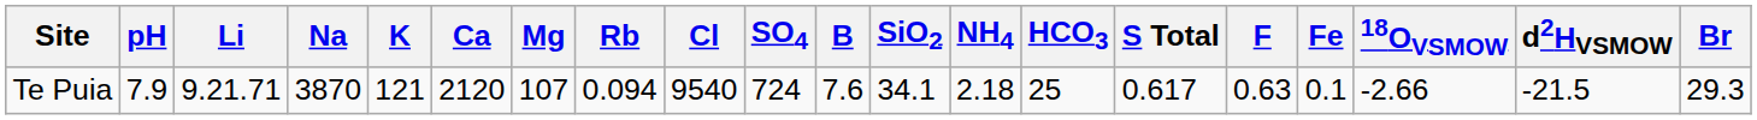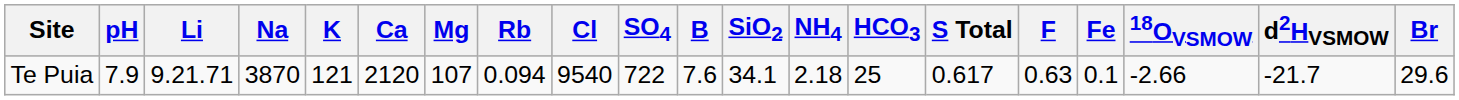Te Puia | SO4: 724 -> 722
Te Puia | d2HVSMOW: -21.5 -> -21.7
Te Puia | Br: 29.3 -> 29.6
